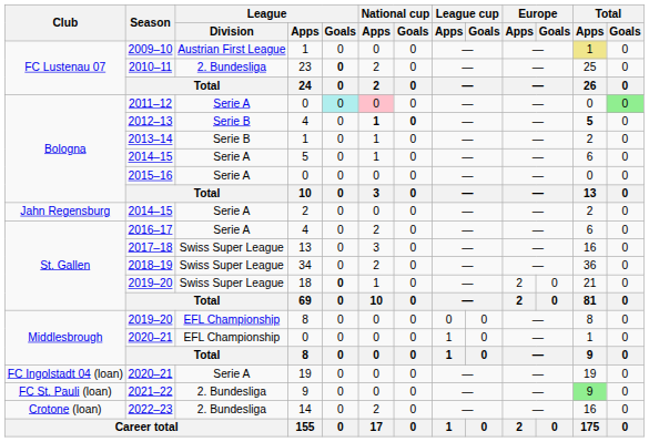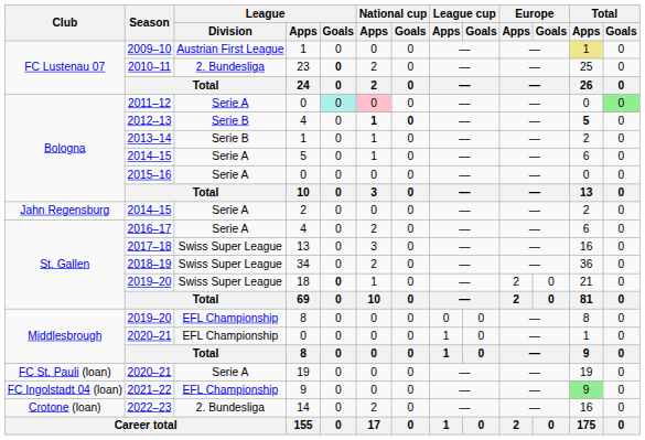2020–21 / 19 | Club: FC Ingolstadt 04 (loan) -> FC St. Pauli (loan)
2021–22 | Club: FC St. Pauli (loan) -> FC Ingolstadt 04 (loan)
2021–22 | League / Division: 2. Bundesliga -> EFL Championship
